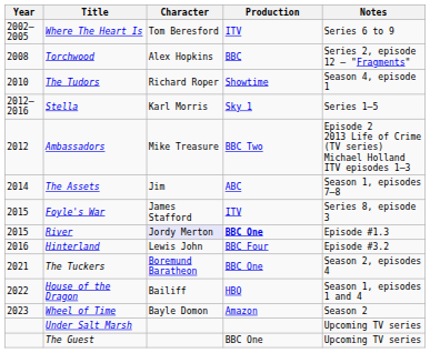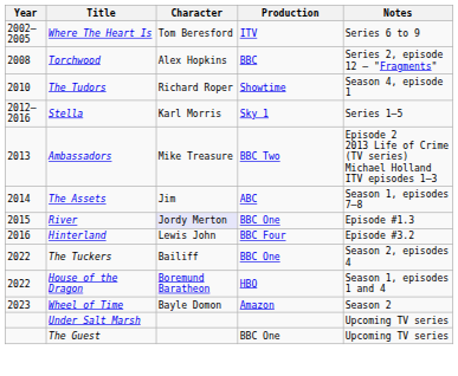Ambassadors | Year: 2012 -> 2013
- row: 2015 | Foyle's War | James Stafford | ITV | Series 8, episode 3
River | Production: bold -> normal
The Tuckers | Year: 2021 -> 2022
The Tuckers | Character: Boremund Baratheon -> Bailiff
House of the Dragon | Character: Bailiff -> Boremund Baratheon
